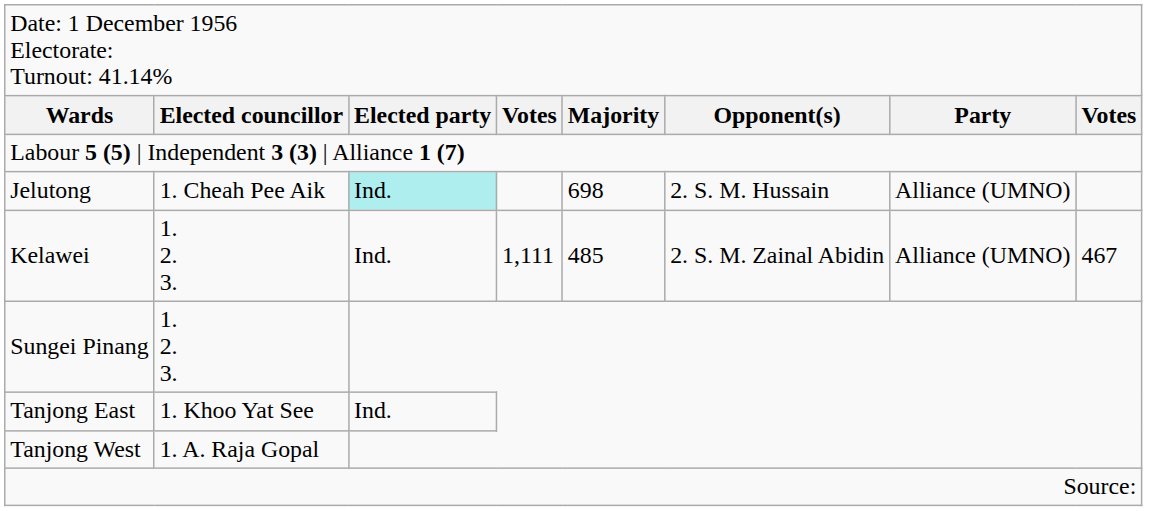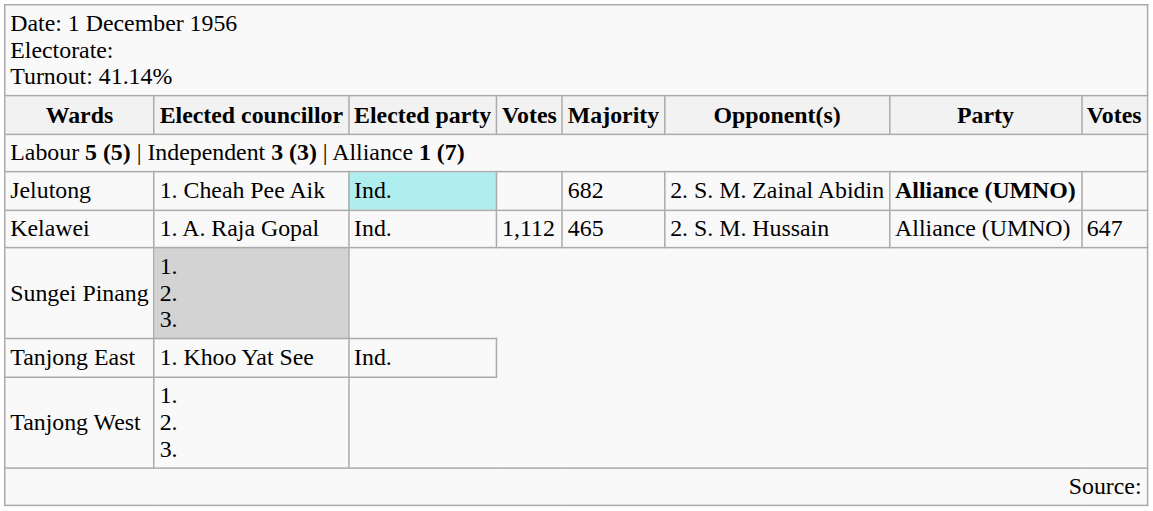Jelutong | column 5: 698 -> 682
Jelutong | column 6: 2. S. M. Hussain -> 2. S. M. Zainal Abidin
Jelutong | column 7: normal -> bold
Kelawei | column 2: 1. 2. 3. -> 1. A. Raja Gopal
Kelawei | column 4: 1,111 -> 1,112
Kelawei | column 5: 485 -> 465
Kelawei | column 6: 2. S. M. Zainal Abidin -> 2. S. M. Hussain
Kelawei | column 8: 467 -> 647
Sungei Pinang | column 2: no background -> lightgrey background
Tanjong West | column 2: 1. A. Raja Gopal -> 1. 2. 3.
